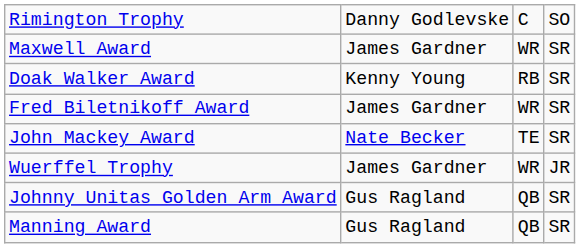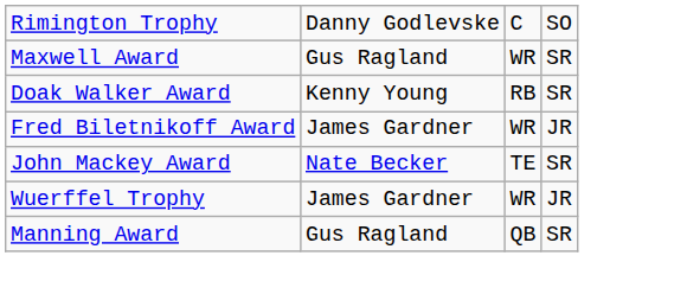Maxwell Award | column 2: James Gardner -> Gus Ragland
Fred Biletnikoff Award | column 4: SR -> JR
- row: Johnny Unitas Golden Arm Award | Gus Ragland | QB | SR
